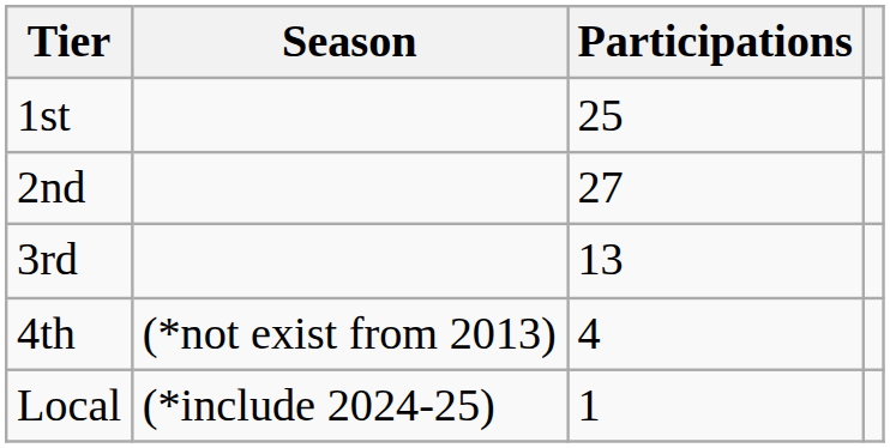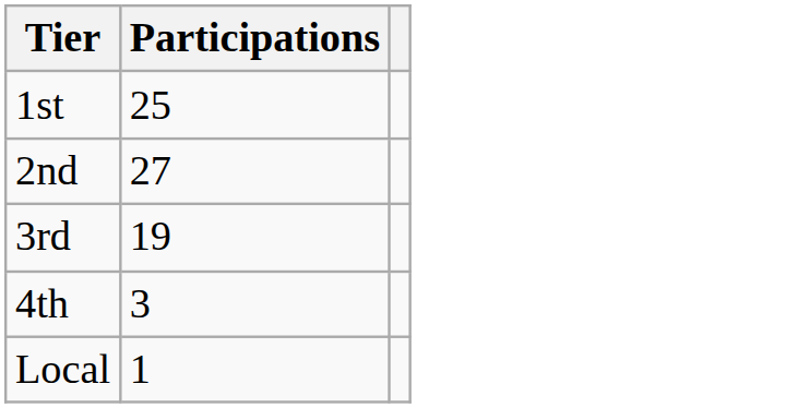- column: Season | (*not exist from 2013) | (*include 2024-25)
3rd | Participations: 13 -> 19
4th | Participations: 4 -> 3
